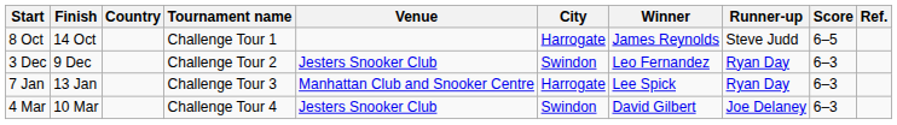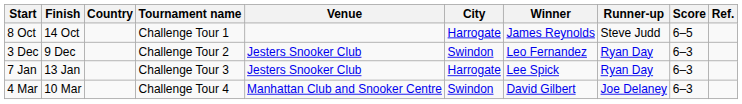7 Jan | Venue: Manhattan Club and Snooker Centre -> Jesters Snooker Club
4 Mar | Venue: Jesters Snooker Club -> Manhattan Club and Snooker Centre
